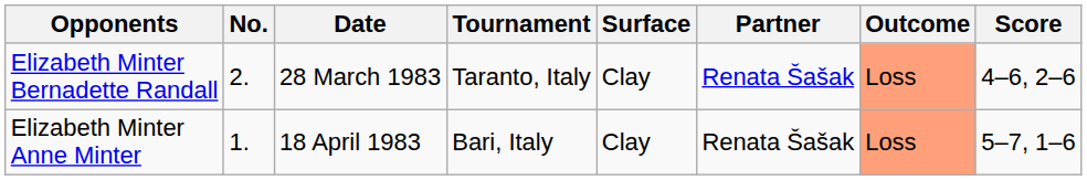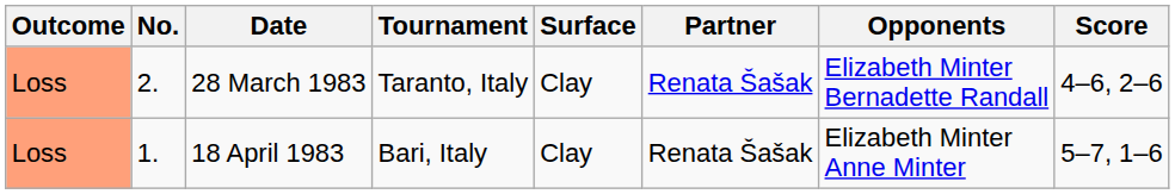columns swapped: Outcome <-> Opponents
